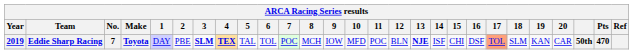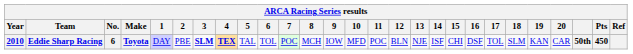Eddie Sharp Racing | Year: 2019 -> 2010
Eddie Sharp Racing | No.: 7 -> 6
Eddie Sharp Racing | 13: bold -> normal
Eddie Sharp Racing | 17: lightsalmon background -> no background
Eddie Sharp Racing | Pts: 470 -> 450
